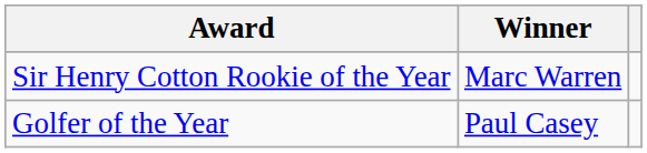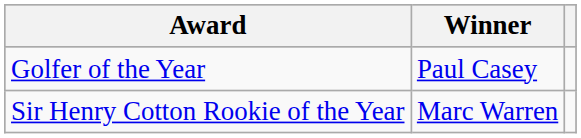rows swapped: Golfer of the Year <-> Sir Henry Cotton Rookie of the Year
